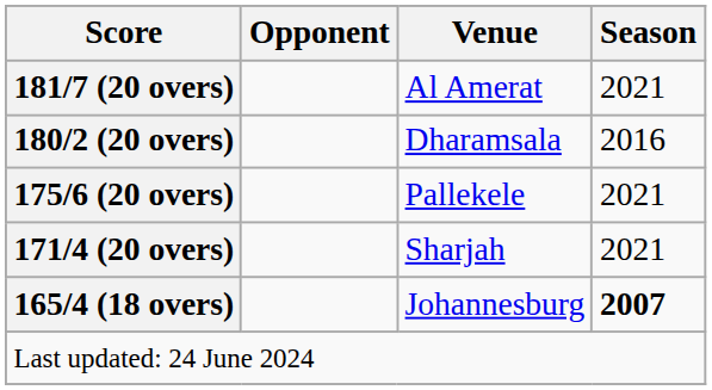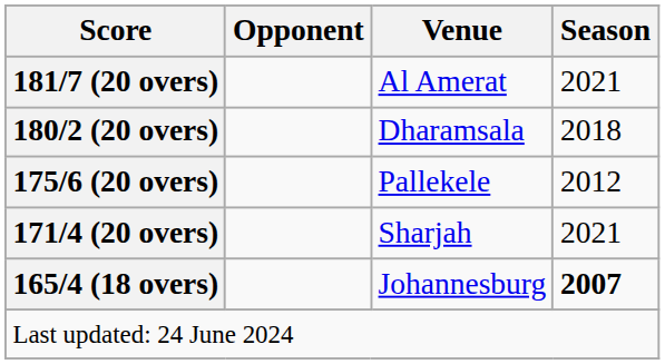180/2 (20 overs) | Season: 2016 -> 2018
175/6 (20 overs) | Season: 2021 -> 2012
